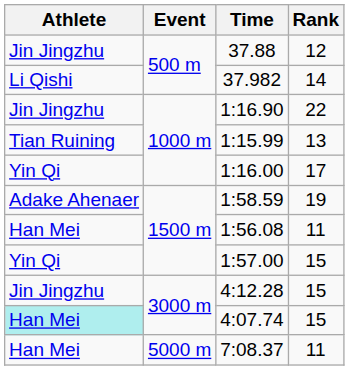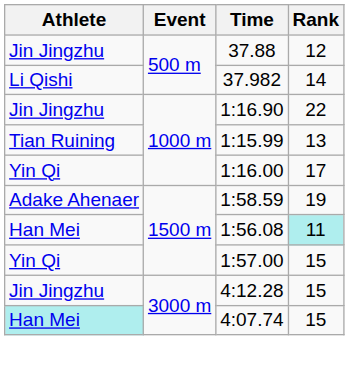1:56.08 | Rank: no background -> paleturquoise background
- row: Han Mei | 5000 m | 7:08.37 | 11
